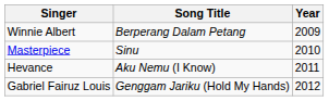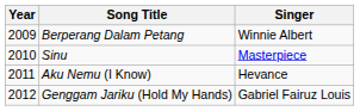columns swapped: Year <-> Singer
